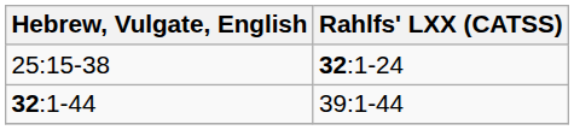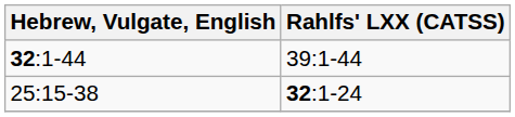rows swapped: 32:1-44 <-> 25:15-38
